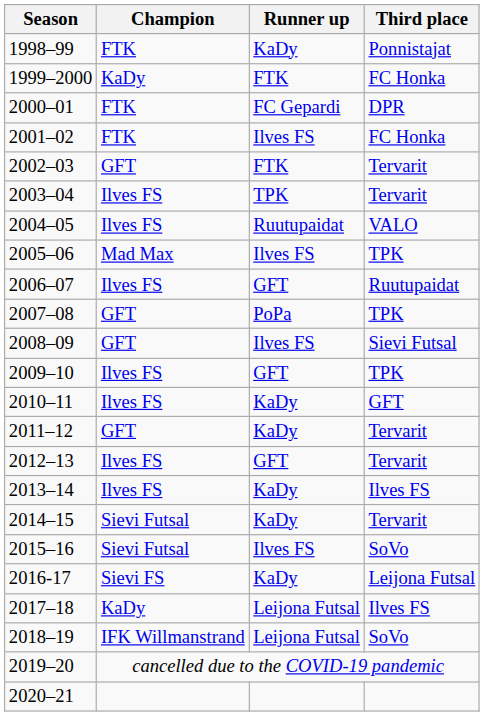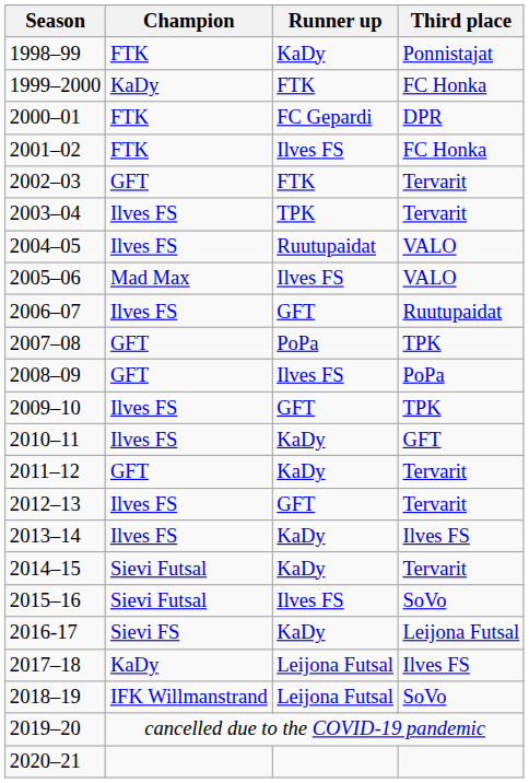2005–06 | Third place: TPK -> VALO
2008–09 | Third place: Sievi Futsal -> PoPa
